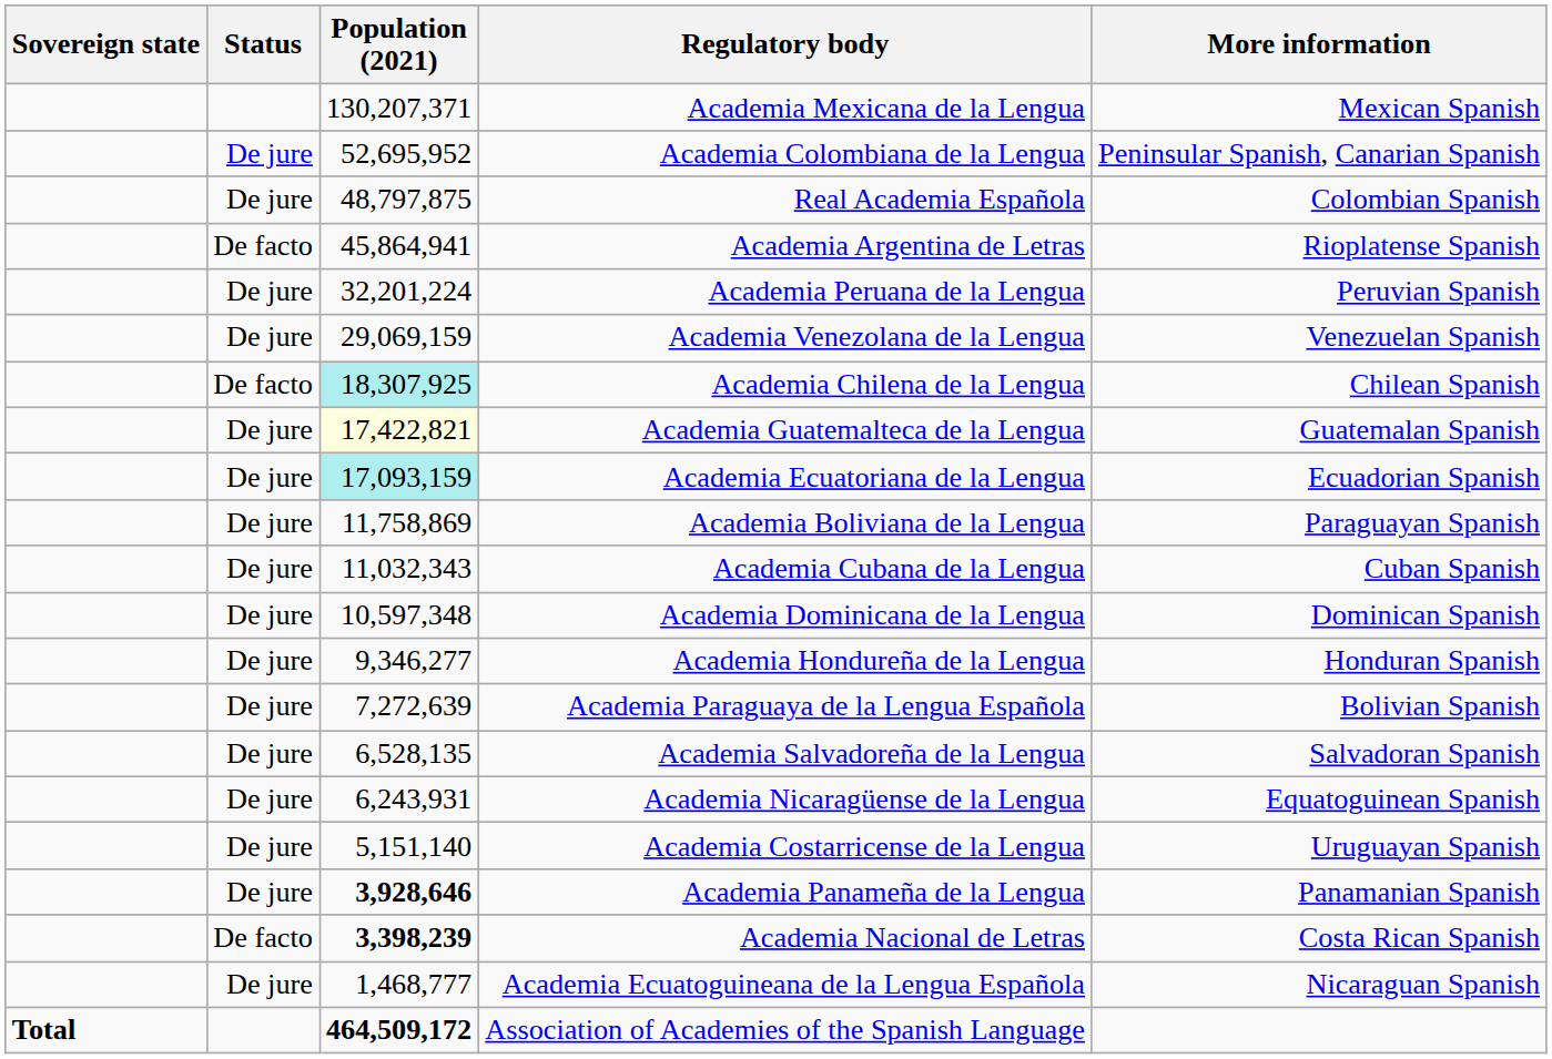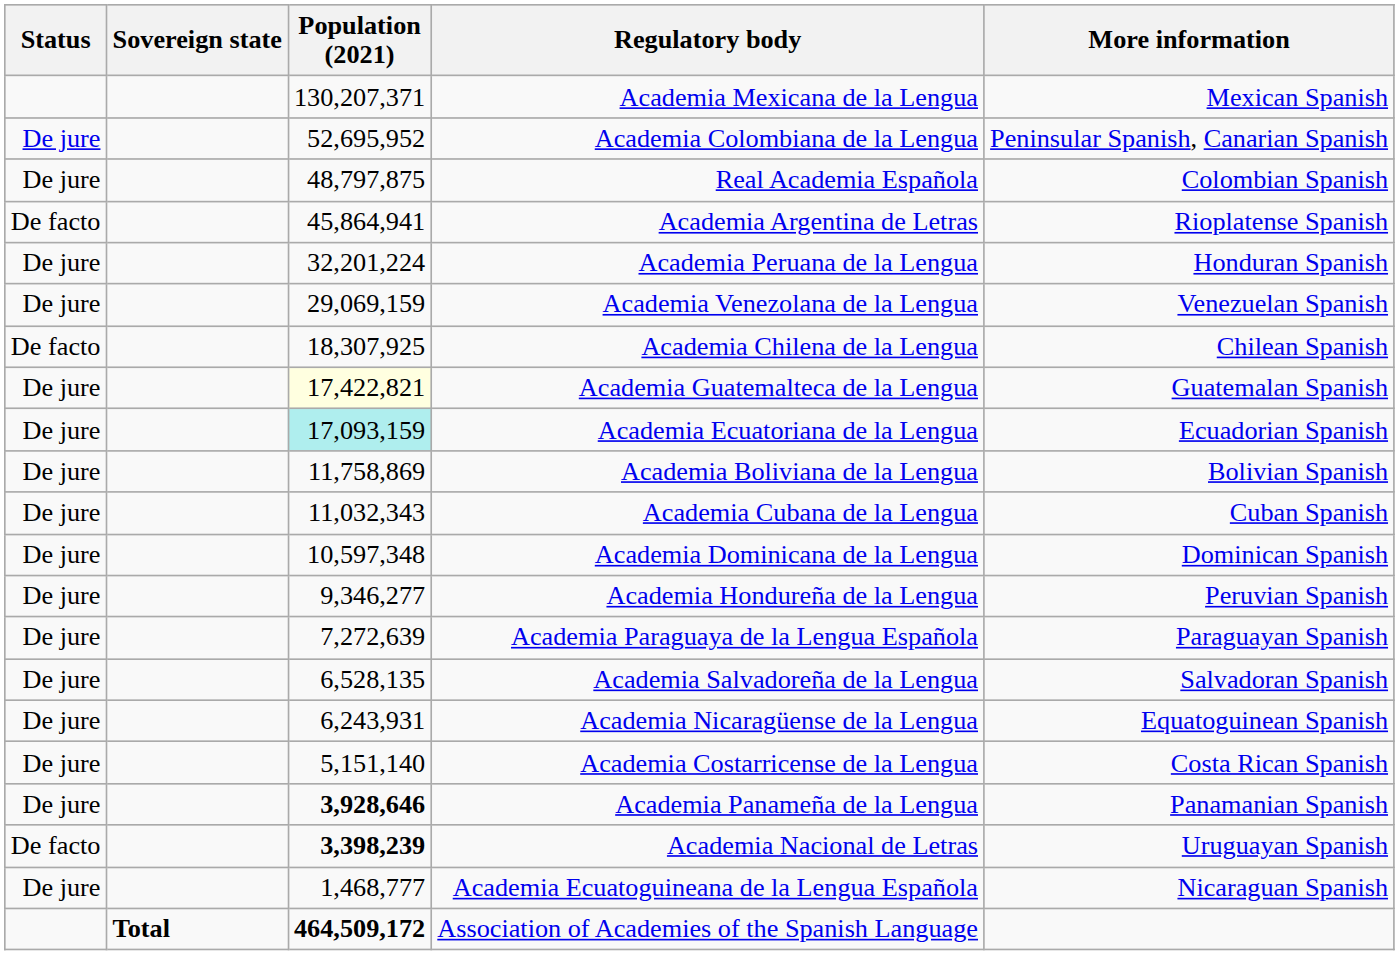columns swapped: Sovereign state <-> Status
Academia Peruana de la Lengua | More information: Peruvian Spanish -> Honduran Spanish
Academia Chilena de la Lengua | Population (2021): paleturquoise background -> no background
Academia Boliviana de la Lengua | More information: Paraguayan Spanish -> Bolivian Spanish
Academia Hondureña de la Lengua | More information: Honduran Spanish -> Peruvian Spanish
Academia Paraguaya de la Lengua Española | More information: Bolivian Spanish -> Paraguayan Spanish
Academia Costarricense de la Lengua | More information: Uruguayan Spanish -> Costa Rican Spanish
Academia Nacional de Letras | More information: Costa Rican Spanish -> Uruguayan Spanish
